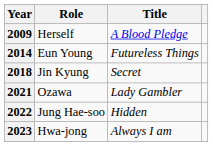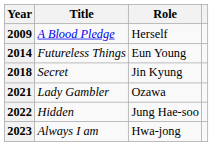columns swapped: Title <-> Role
